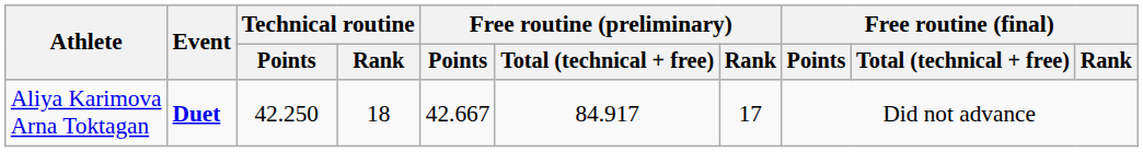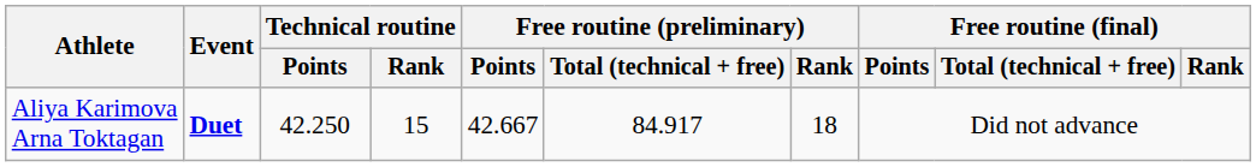Aliya Karimova Arna Toktagan | Technical routine / Rank: 18 -> 15
Aliya Karimova Arna Toktagan | Free routine (preliminary) / Rank: 17 -> 18
